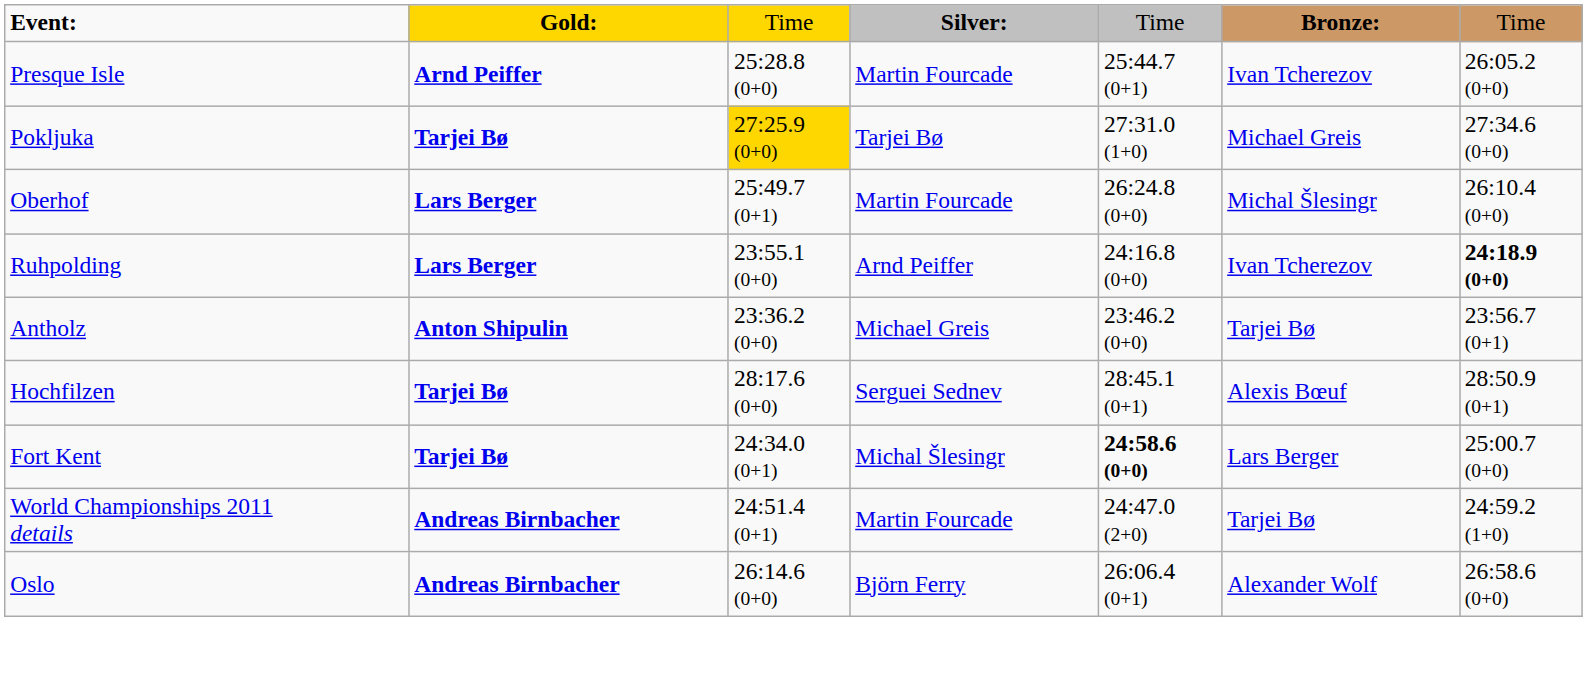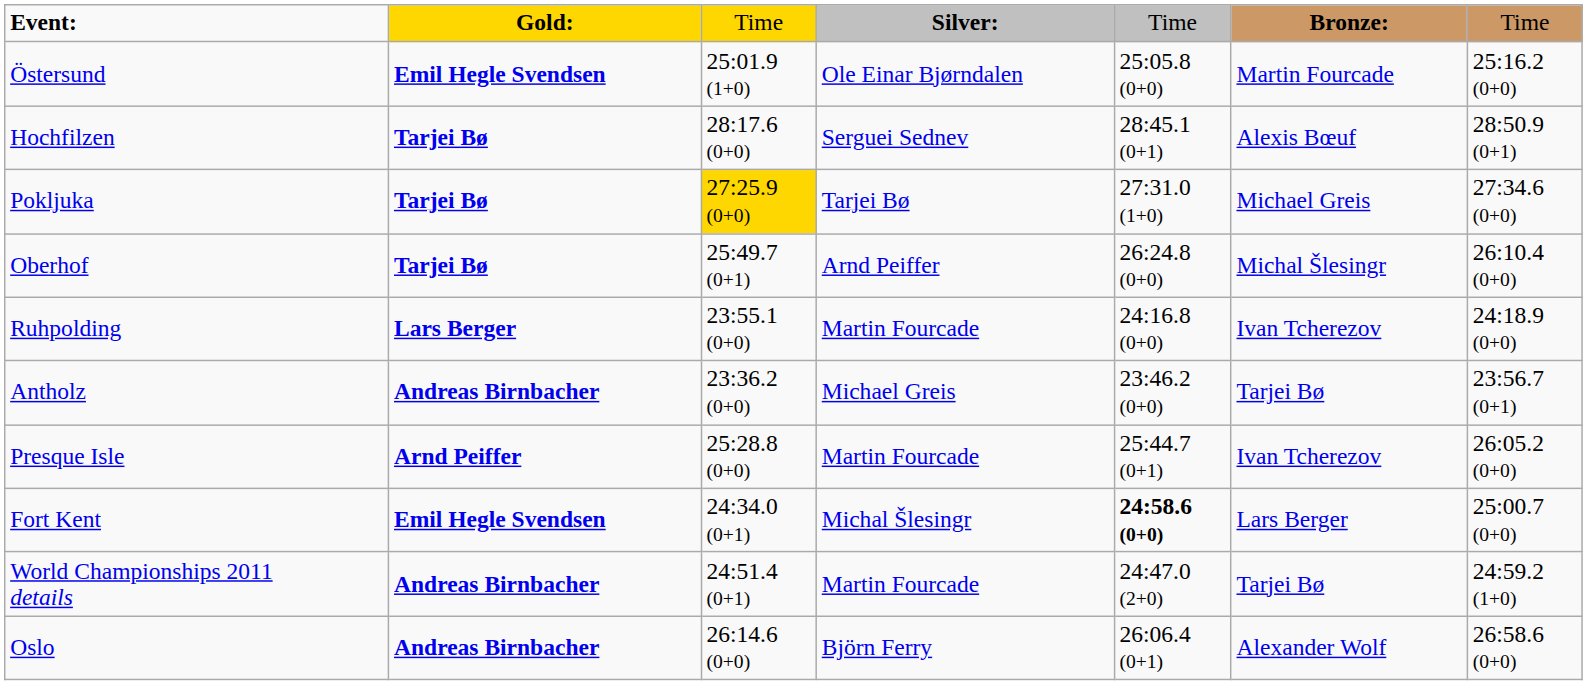+ row: Östersund | Emil Hegle Svendsen | 25:01.9 (1+0) | Ole Einar Bjørndalen | 25:05.8 (0+0) | Martin Fourcade | 25:16.2 (0+0)
rows swapped: Hochfilzen <-> Presque Isle
Oberhof | column 2: Lars Berger -> Tarjei Bø
Oberhof | column 4: Martin Fourcade -> Arnd Peiffer
Ruhpolding | column 4: Arnd Peiffer -> Martin Fourcade
Ruhpolding | column 7: bold -> normal
Antholz | column 2: Anton Shipulin -> Andreas Birnbacher
Fort Kent | column 2: Tarjei Bø -> Emil Hegle Svendsen
